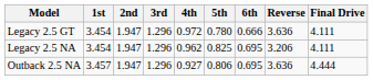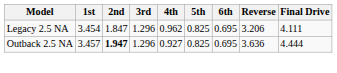- row: Legacy 2.5 GT | 3.454 | 1.947 | 1.296 | 0.972 | 0.780 | 0.666 | 3.636 | 4.111
Legacy 2.5 NA | 2nd: 1.947 -> 1.847
Outback 2.5 NA | 2nd: normal -> bold
Outback 2.5 NA | 5th: 0.806 -> 0.825
